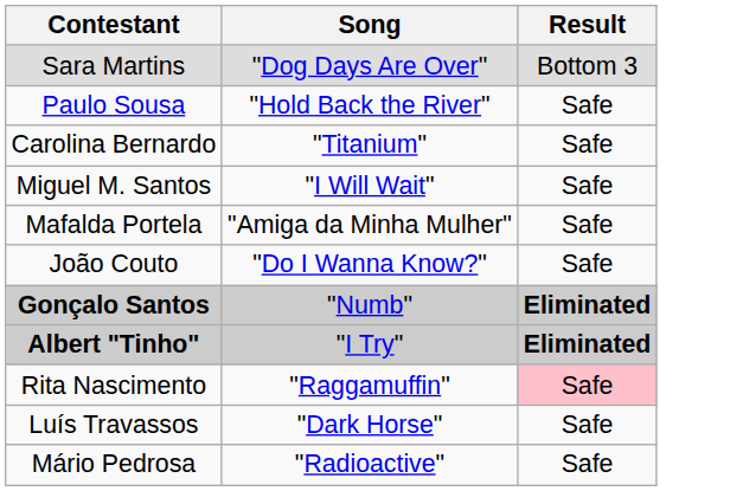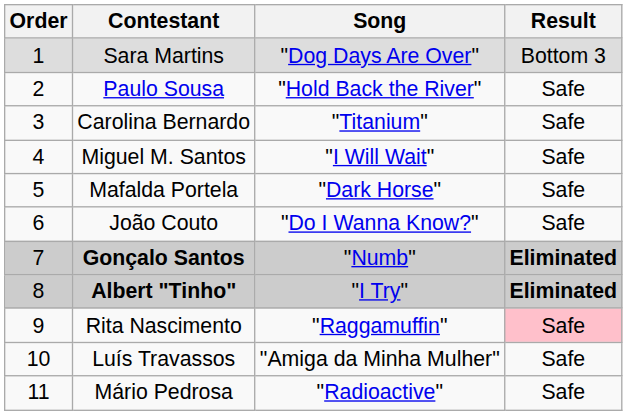+ column: Order | 1 | 2 | 3 | 4 | 5 | 6 | 7 | 8 | 9 | 10 | 11
Mafalda Portela | Song: "Amiga da Minha Mulher" -> "Dark Horse"
Luís Travassos | Song: "Dark Horse" -> "Amiga da Minha Mulher"
